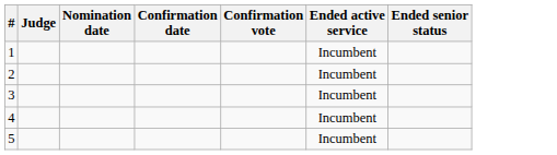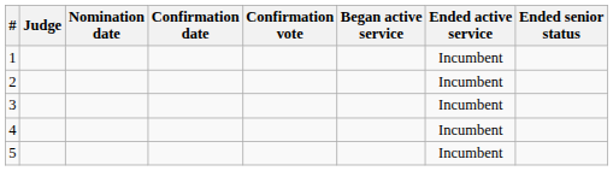+ column: Began active service
